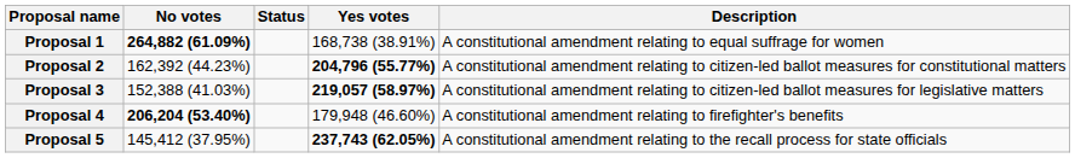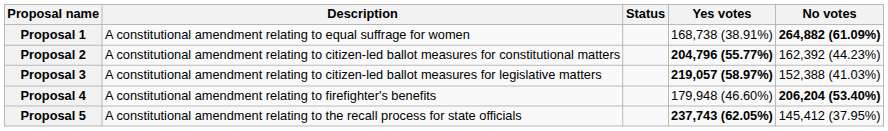columns swapped: Description <-> No votes
